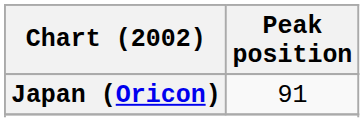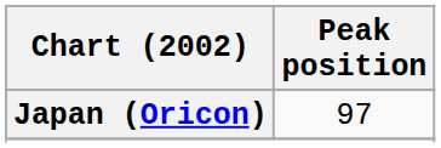Japan (Oricon) | Peak position: 91 -> 97
